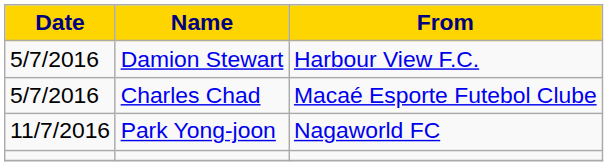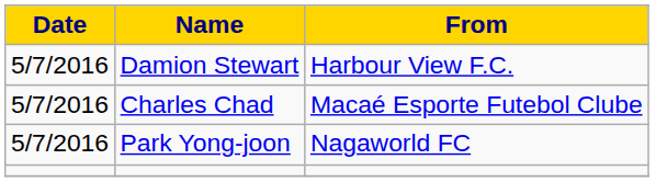Park Yong-joon | Date: 11/7/2016 -> 5/7/2016
